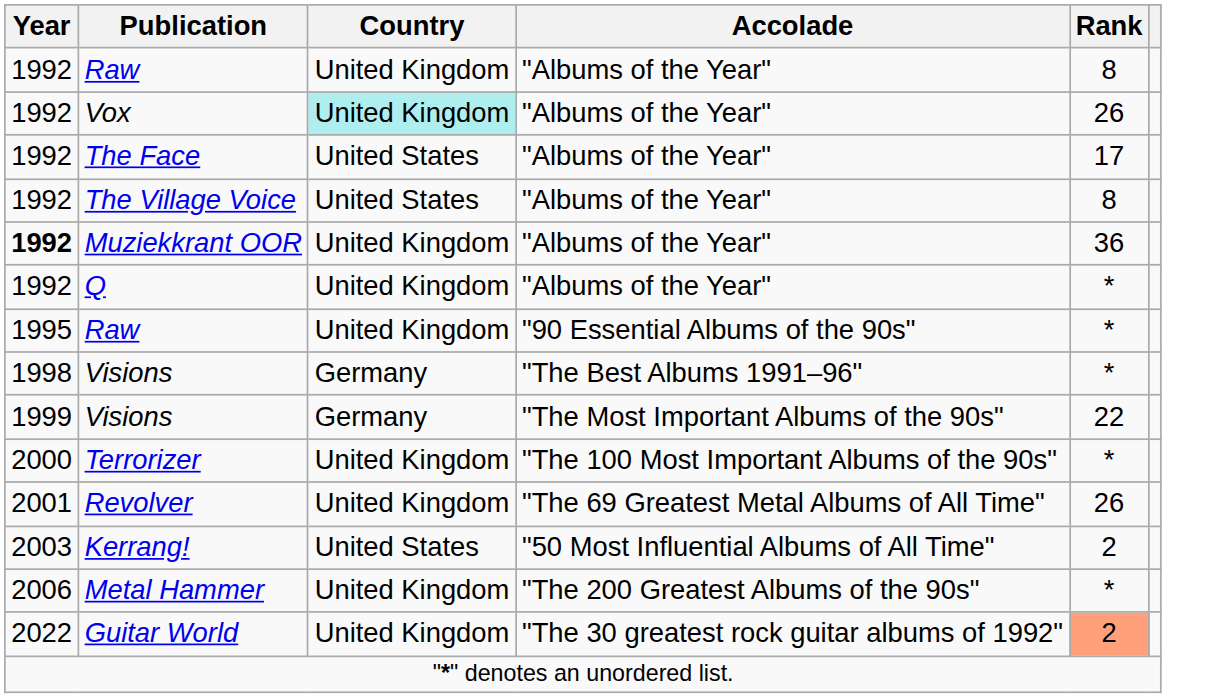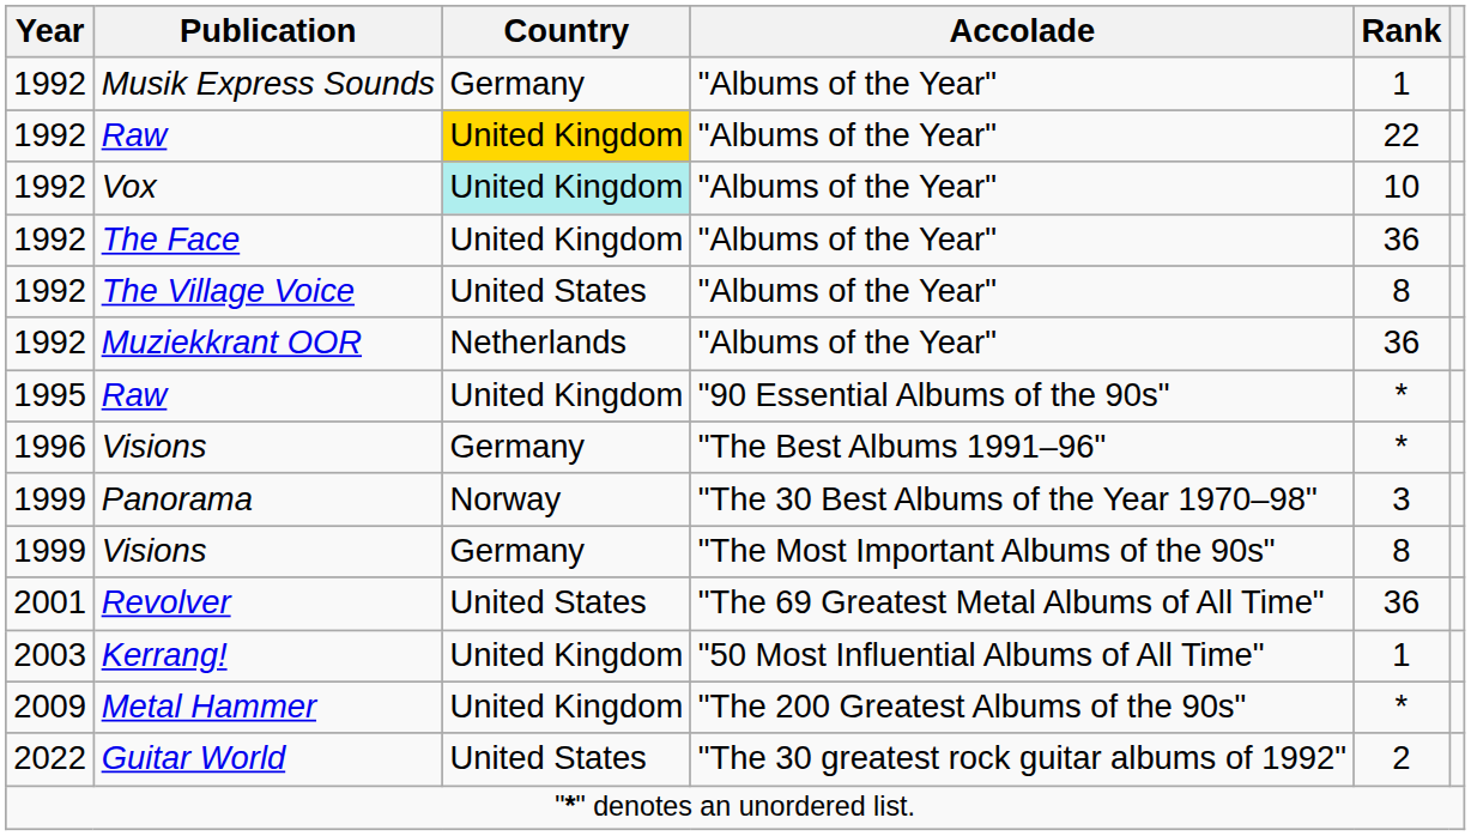+ row: 1992 | Musik Express Sounds | Germany | "Albums of the Year" | 1
Raw / "Albums of the Year" | Country: no background -> gold background
Raw / "Albums of the Year" | Rank: 8 -> 22
Vox | Rank: 26 -> 10
The Face | Country: United States -> United Kingdom
The Face | Rank: 17 -> 36
Muziekkrant OOR | Year: bold -> normal
Muziekkrant OOR | Country: United Kingdom -> Netherlands
- row: 1992 | Q | United Kingdom | "Albums of the Year" | *
Visions / "The Best Albums 1991–96" | Year: 1998 -> 1996
+ row: 1999 | Panorama | Norway | "The 30 Best Albums of the Year 1970–98" | 3
Visions / "The Most Important Albums of the 90s" | Rank: 22 -> 8
- row: 2000 | Terrorizer | United Kingdom | "The 100 Most Important Albums of the 90s" | *
Revolver | Country: United Kingdom -> United States
Revolver | Rank: 26 -> 36
Kerrang! | Country: United States -> United Kingdom
Kerrang! | Rank: 2 -> 1
Metal Hammer | Year: 2006 -> 2009
Guitar World | Country: United Kingdom -> United States
Guitar World | Rank: lightsalmon background -> no background
